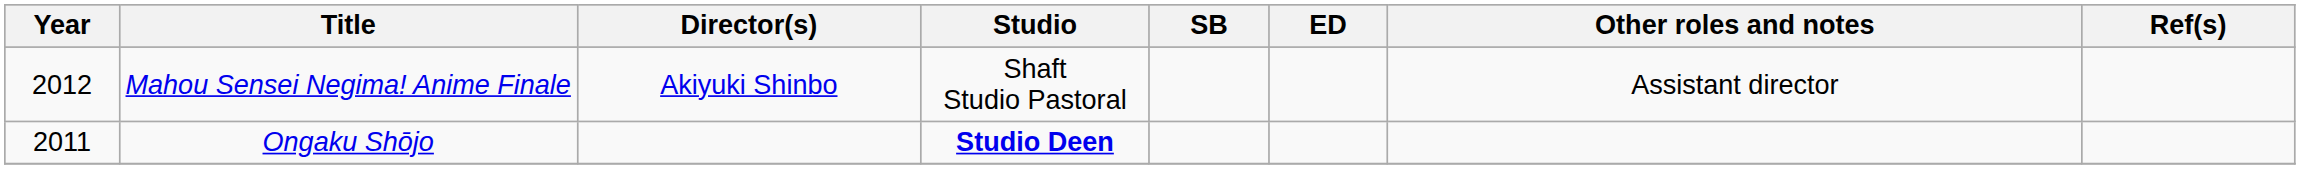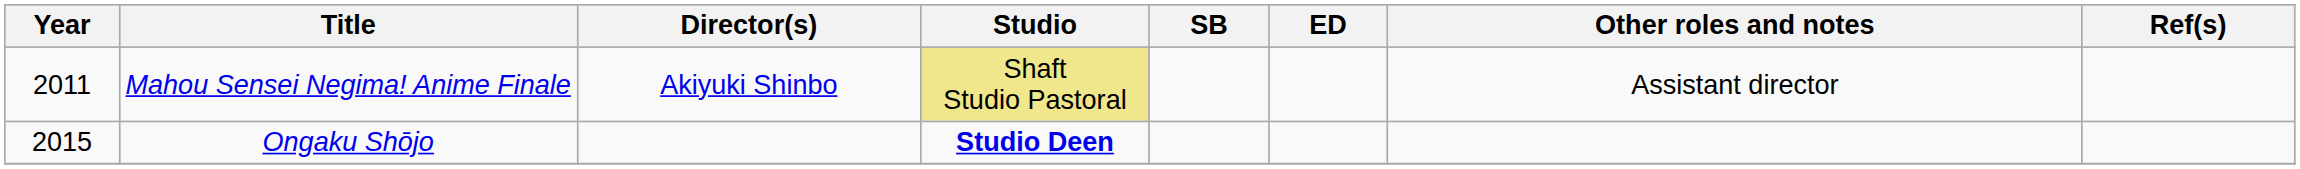Mahou Sensei Negima! Anime Finale | Year: 2012 -> 2011
Mahou Sensei Negima! Anime Finale | Studio: no background -> khaki background
Ongaku Shōjo | Year: 2011 -> 2015
